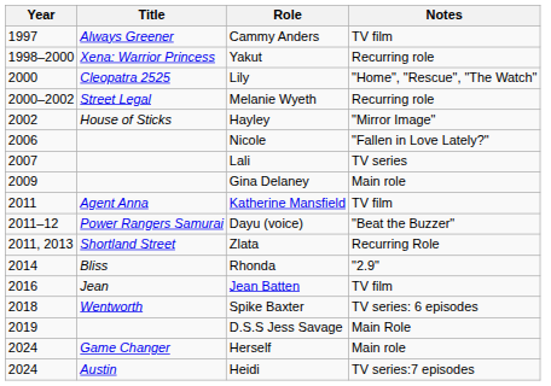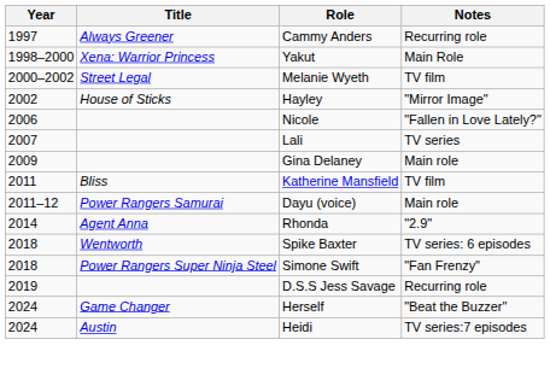Cammy Anders | Notes: TV film -> Recurring role
Yakut | Notes: Recurring role -> Main Role
- row: 2000 | Cleopatra 2525 | Lily | "Home", "Rescue", "The Watch"
Melanie Wyeth | Notes: Recurring role -> TV film
Katherine Mansfield | Title: Agent Anna -> Bliss
Dayu (voice) | Notes: "Beat the Buzzer" -> Main role
- row: 2011, 2013 | Shortland Street | Zlata | Recurring Role
Rhonda | Title: Bliss -> Agent Anna
- row: 2016 | Jean | Jean Batten | TV film
+ row: 2018 | Power Rangers Super Ninja Steel | Simone Swift | "Fan Frenzy"
D.S.S Jess Savage | Notes: Main Role -> Recurring role
Herself | Notes: Main role -> "Beat the Buzzer"
